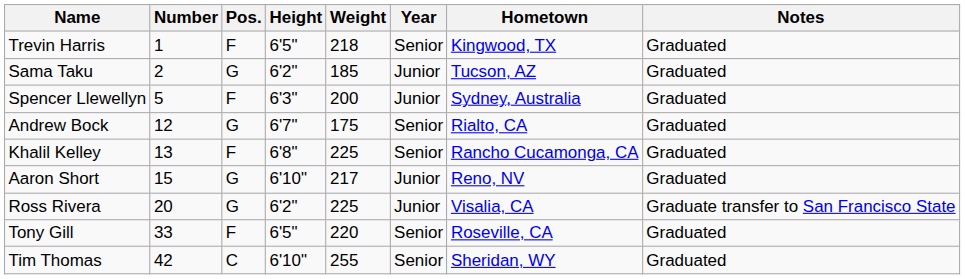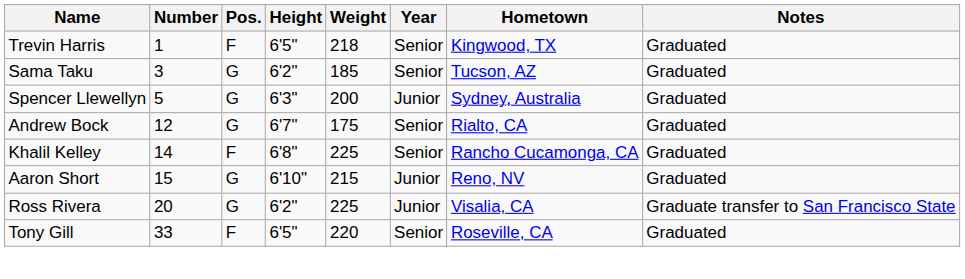Sama Taku | Number: 2 -> 3
Sama Taku | Year: Junior -> Senior
Spencer Llewellyn | Pos.: F -> G
Khalil Kelley | Number: 13 -> 14
Aaron Short | Weight: 217 -> 215
- row: Tim Thomas | 42 | C | 6'10" | 255 | Senior | Sheridan, WY | Graduated
